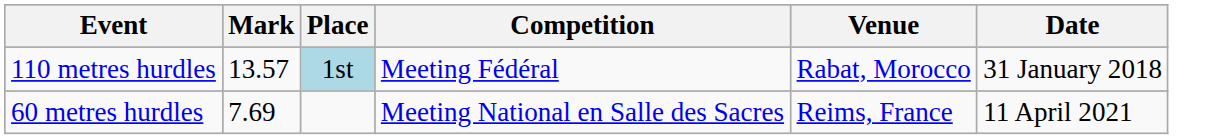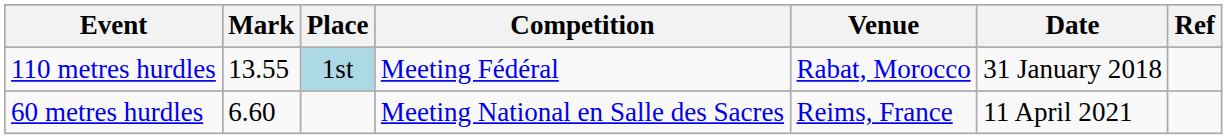+ column: Ref
110 metres hurdles | Mark: 13.57 -> 13.55
60 metres hurdles | Mark: 7.69 -> 6.60
